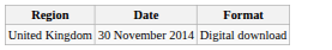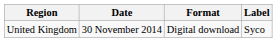+ column: Label | Syco
